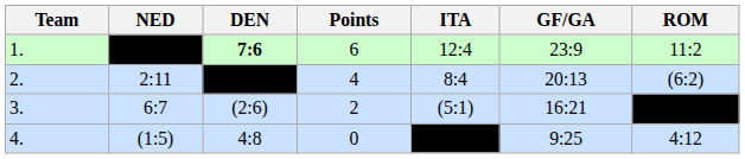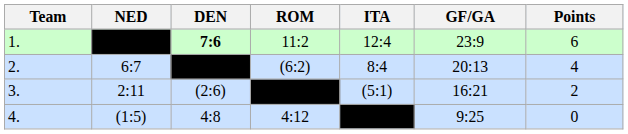columns swapped: ROM <-> Points
2. | NED: 2:11 -> 6:7
3. | NED: 6:7 -> 2:11
